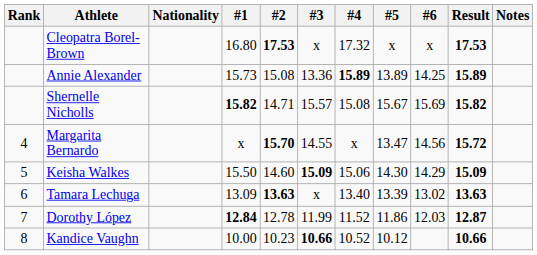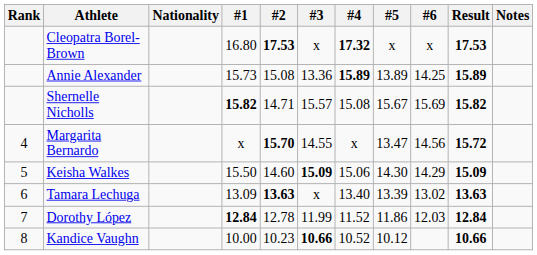Cleopatra Borel-Brown | #4: normal -> bold
Dorothy López | Result: 12.87 -> 12.84
